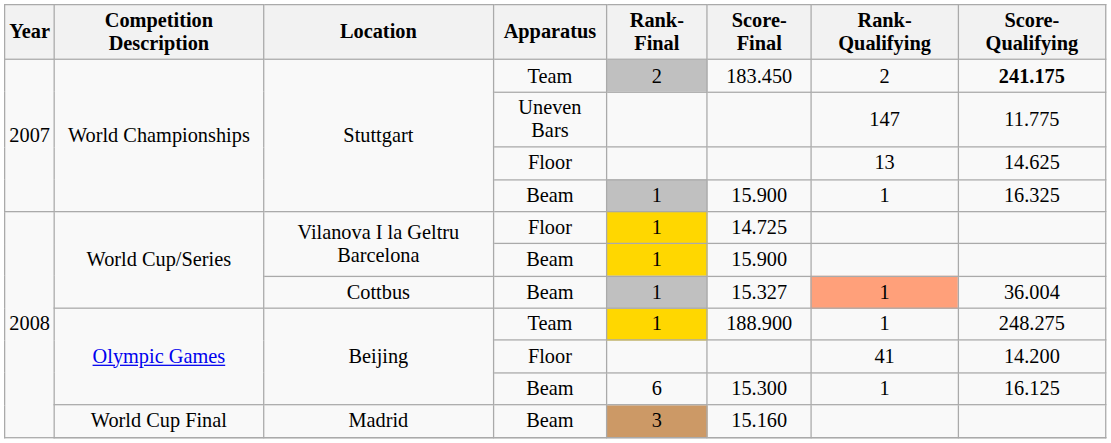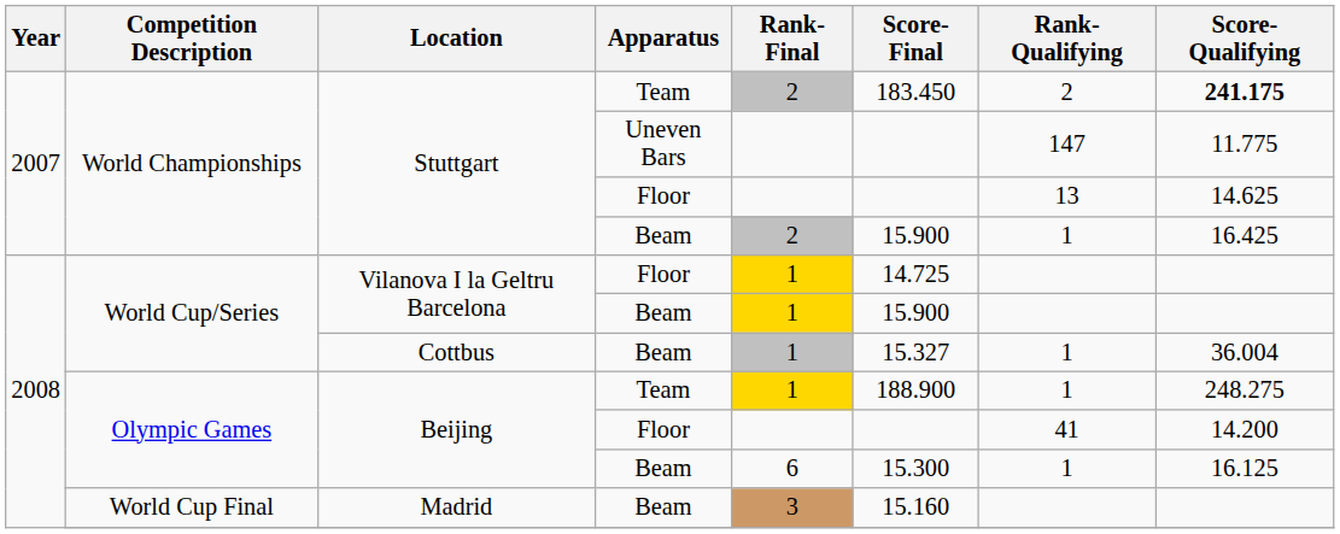Stuttgart / Beam | Rank-Final: 1 -> 2
Stuttgart / Beam | Score-Qualifying: 16.325 -> 16.425
Cottbus | Rank-Qualifying: lightsalmon background -> no background
